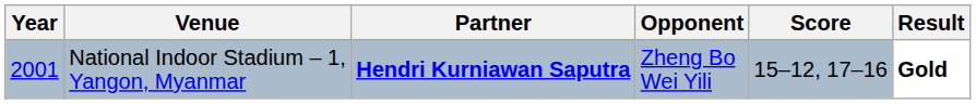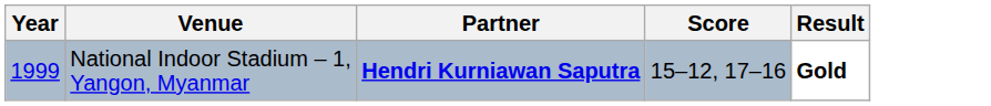- column: Opponent | Zheng Bo Wei Yili
National Indoor Stadium – 1, Yangon, Myanmar | Year: 2001 -> 1999
